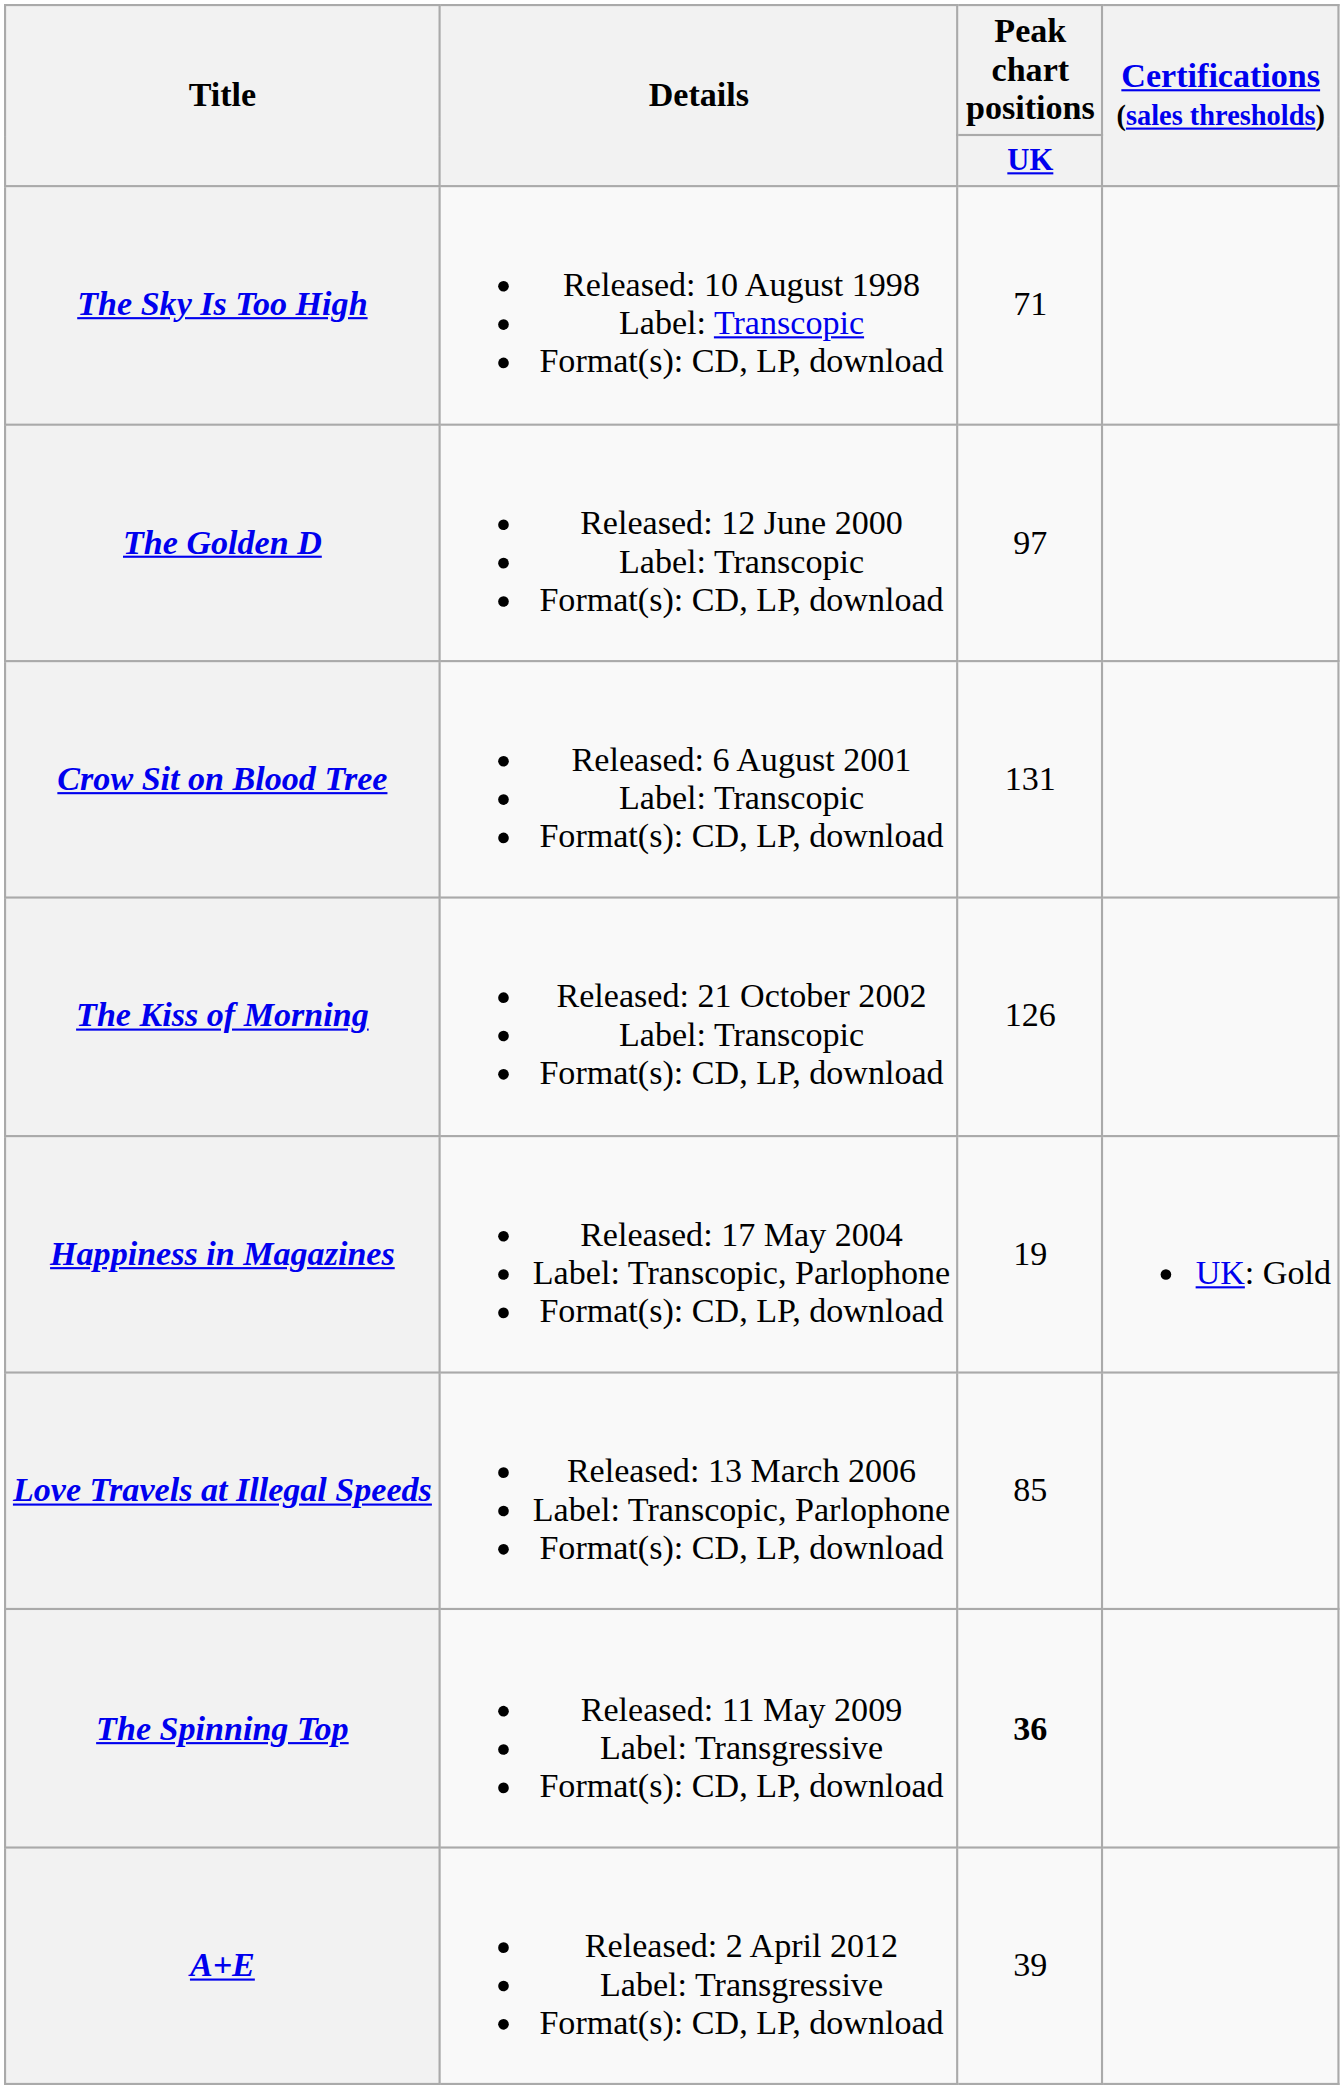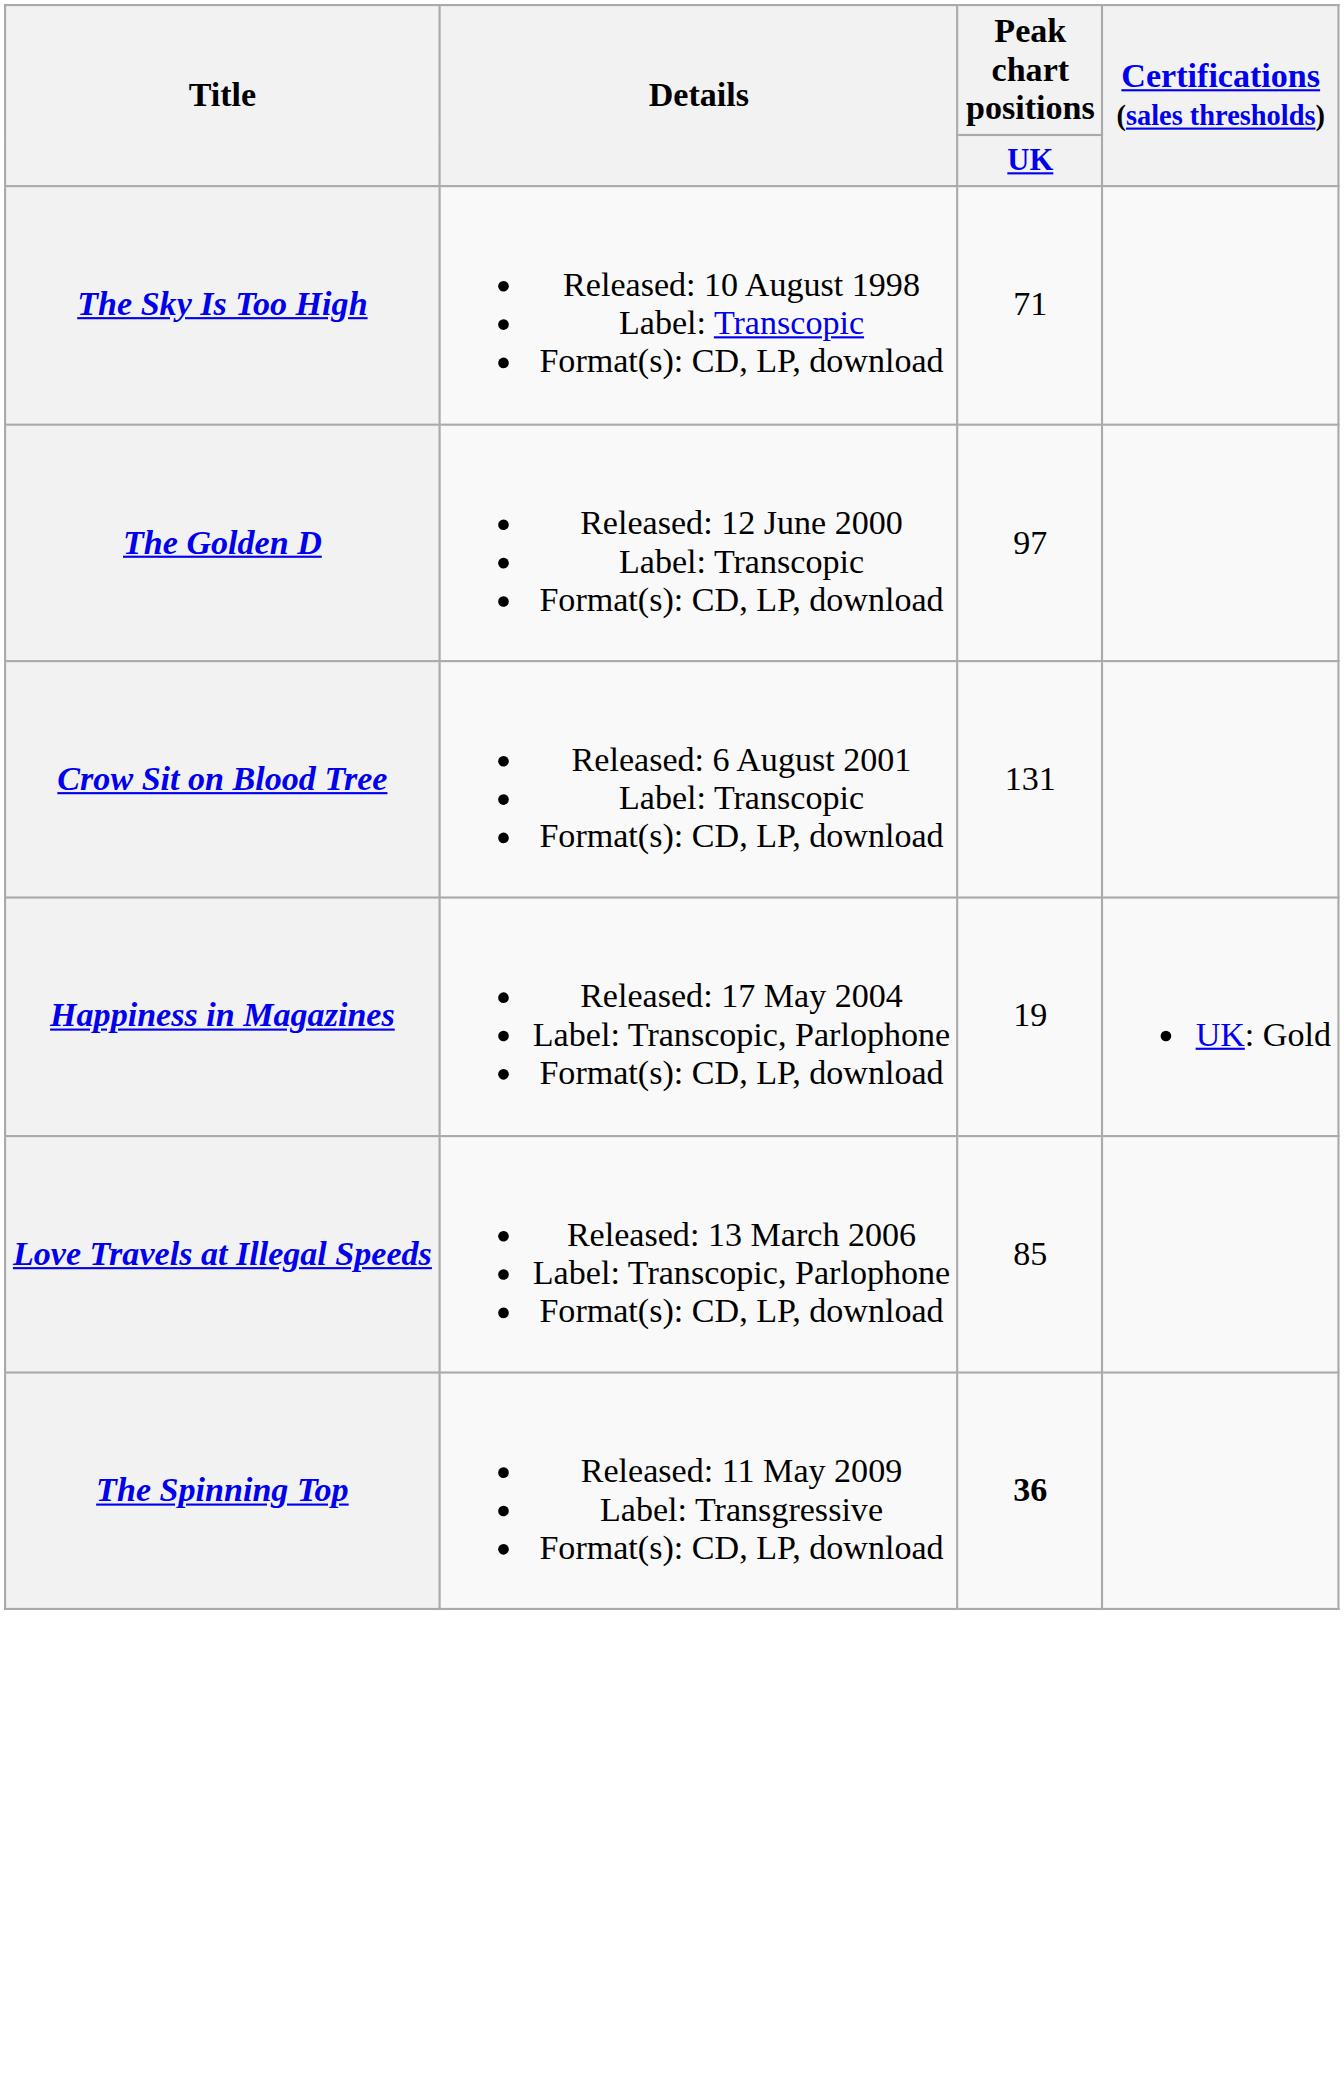- row: The Kiss of Morning | Released: 21 October 2002 Label: Transcopic Format(s): CD, LP, download | 126
- row: A+E | Released: 2 April 2012 Label: Transgressive Format(s): CD, LP, download | 39
